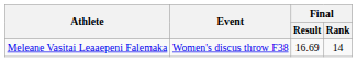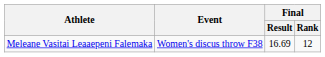Meleane Vasitai Leaaepeni Falemaka | Final / Rank: 14 -> 12
